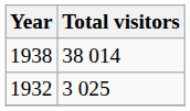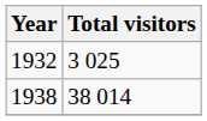rows swapped: 1932 <-> 1938
